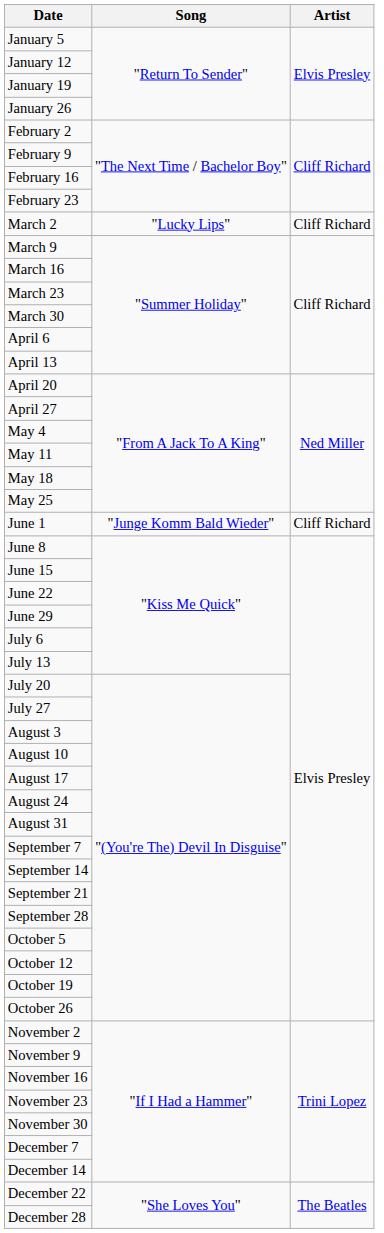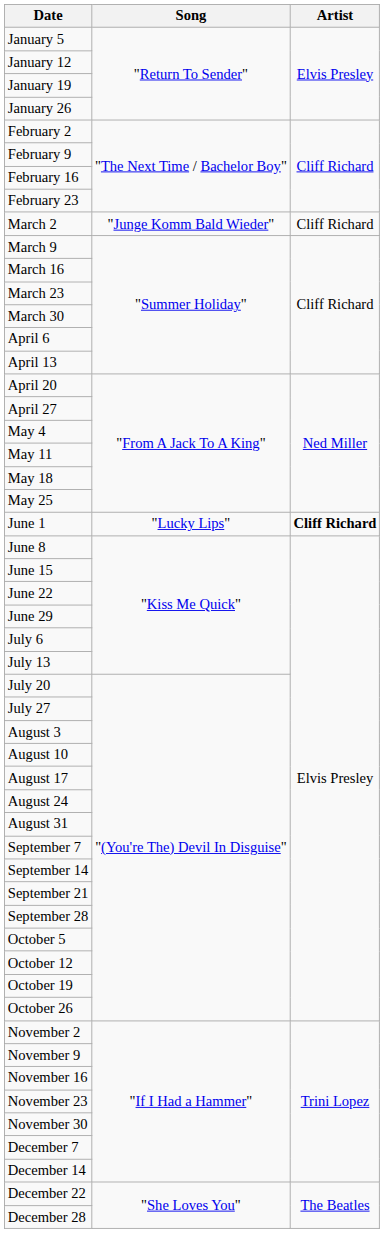March 2 | Song: "Lucky Lips" -> "Junge Komm Bald Wieder"
June 1 | Song: "Junge Komm Bald Wieder" -> "Lucky Lips"
June 1 | Artist: normal -> bold
